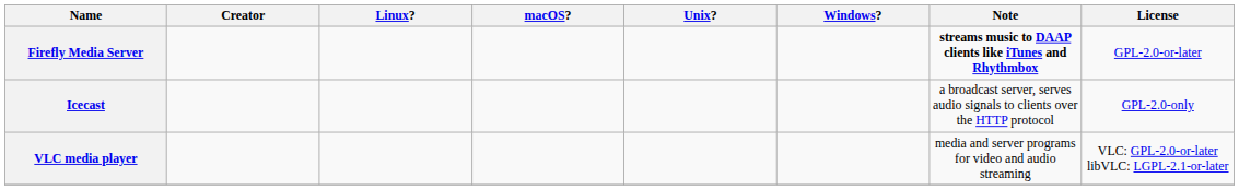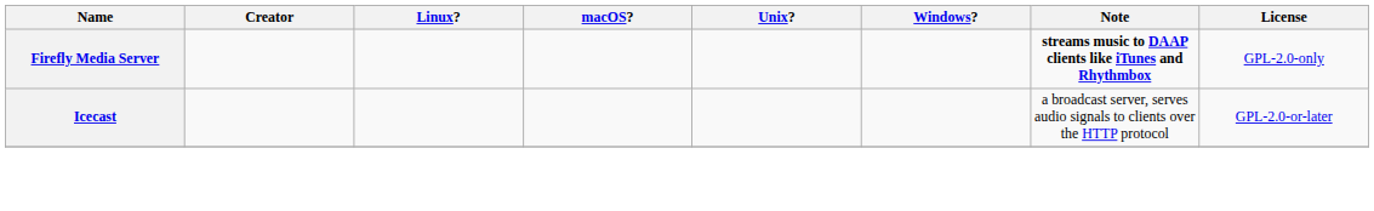Firefly Media Server | License: GPL-2.0-or-later -> GPL-2.0-only
Icecast | License: GPL-2.0-only -> GPL-2.0-or-later
- row: VLC media player | media and server programs for video and audio streaming | VLC: GPL-2.0-or-later libVLC: LGPL-2.1-or-later
